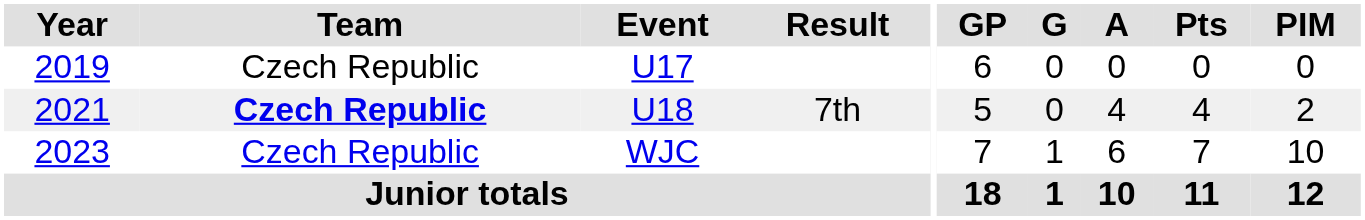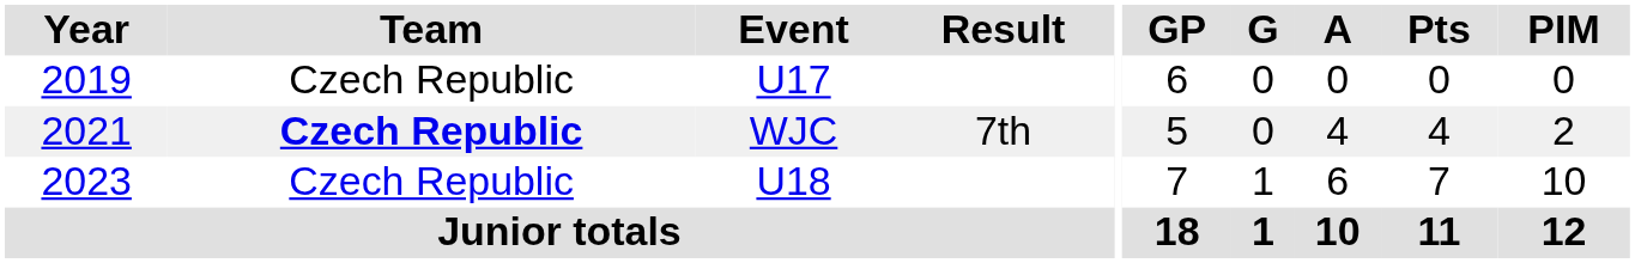2021 | Event: U18 -> WJC
2023 | Event: WJC -> U18
